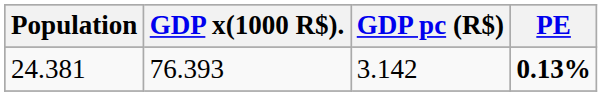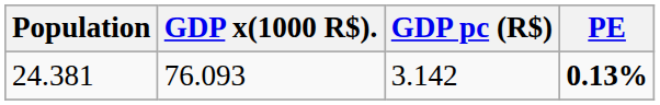24.381 | GDP x(1000 R$).: 76.393 -> 76.093
